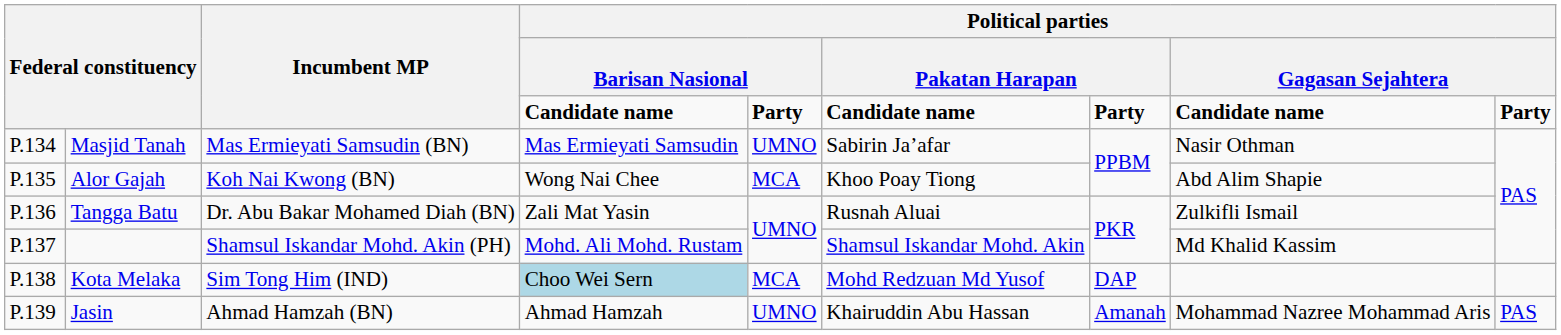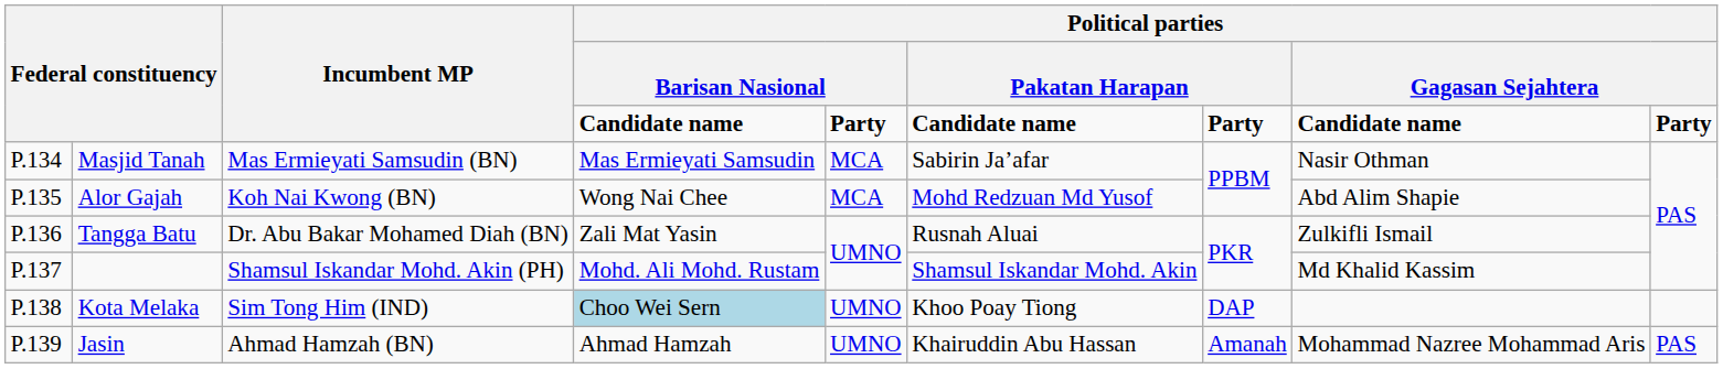Masjid Tanah | column 5: UMNO -> MCA
Alor Gajah | column 6: Khoo Poay Tiong -> Mohd Redzuan Md Yusof
Kota Melaka | column 5: MCA -> UMNO
Kota Melaka | column 6: Mohd Redzuan Md Yusof -> Khoo Poay Tiong
